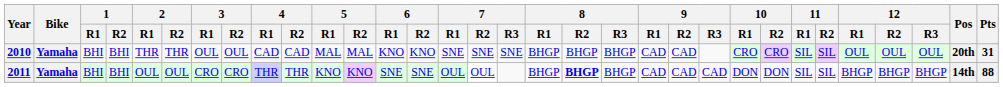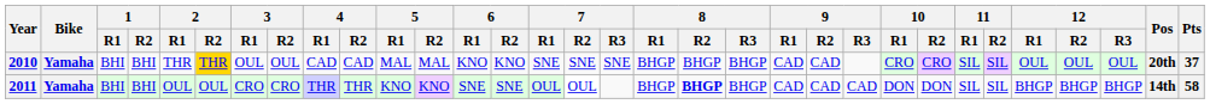2010 | 2 / R2: no background -> gold background
2010 | Pts: 31 -> 37
2011 | Pts: 88 -> 58
